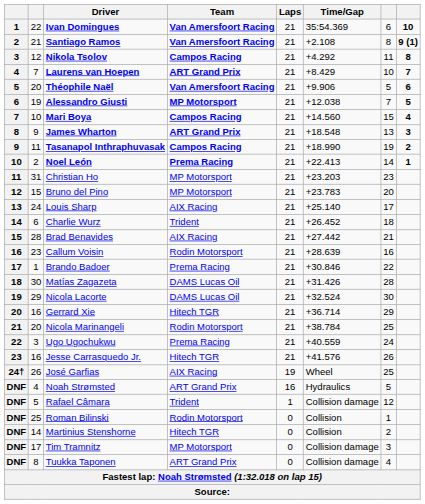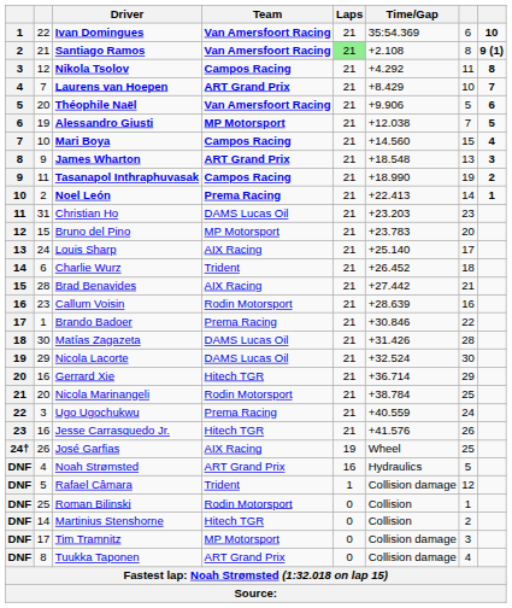Santiago Ramos | Laps: no background -> lightgreen background
Christian Ho | Team: MP Motorsport -> DAMS Lucas Oil
